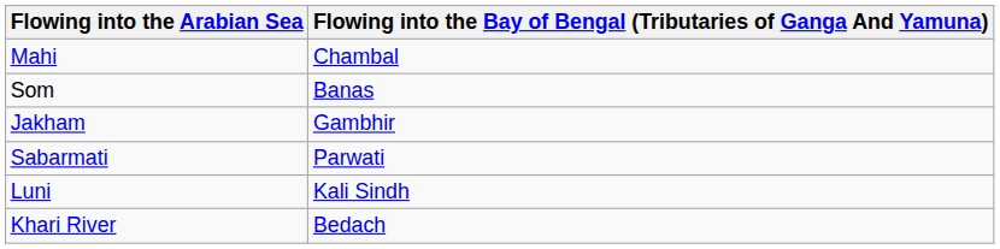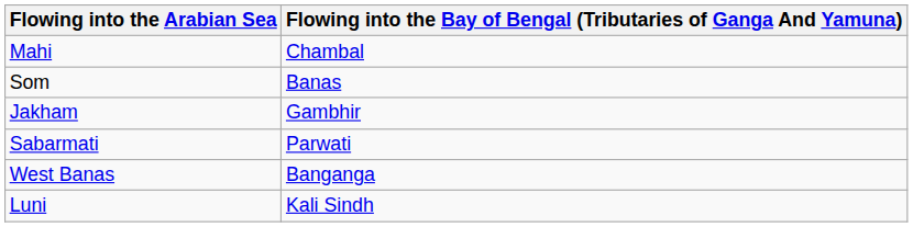+ row: West Banas | Banganga
- row: Khari River | Bedach
